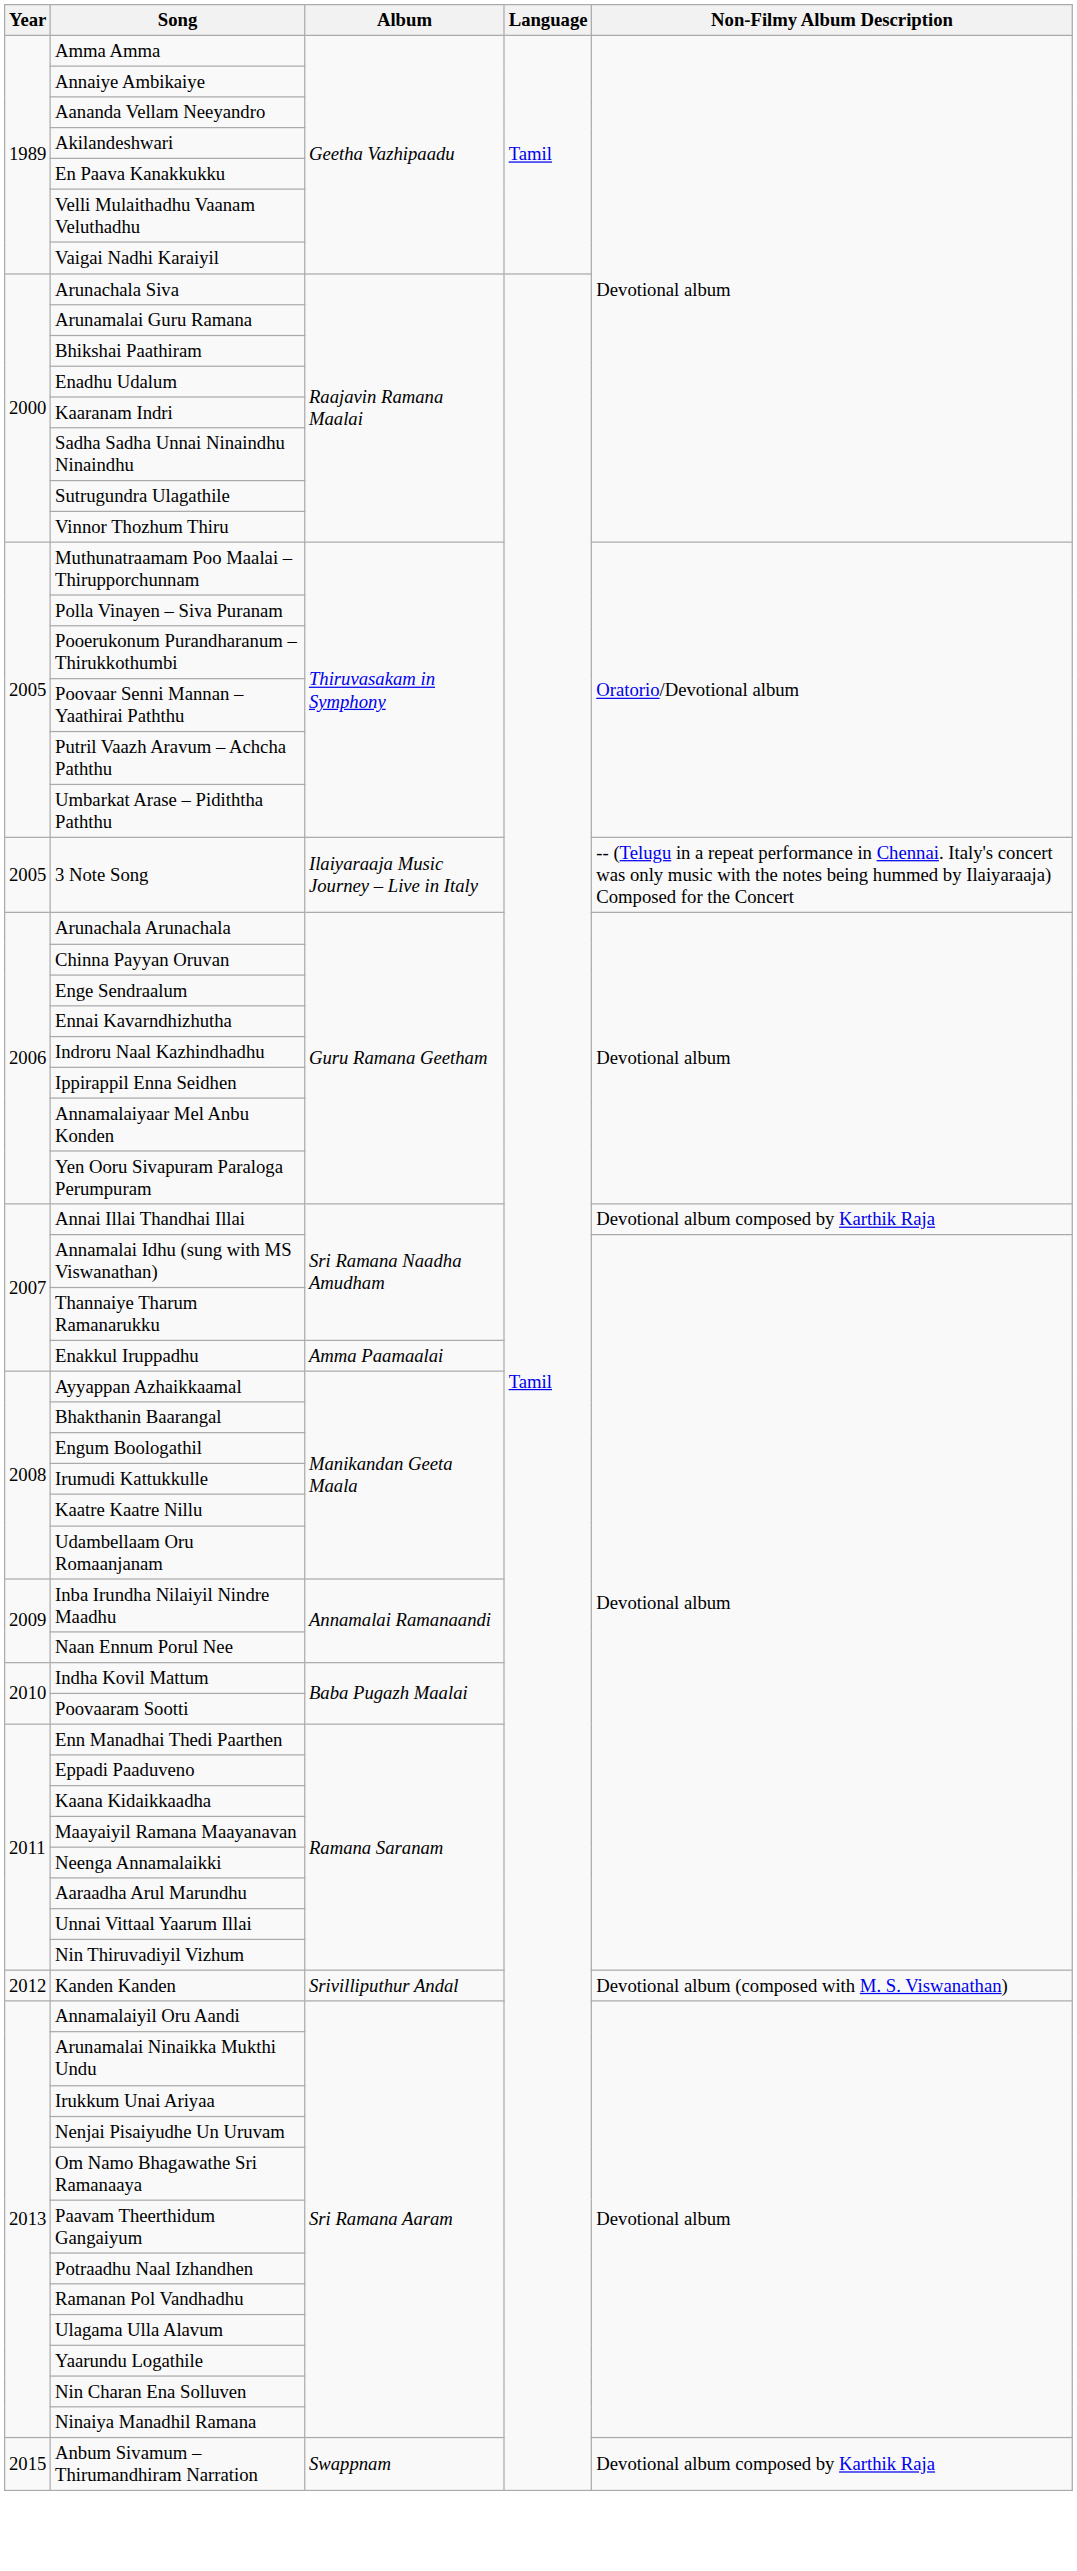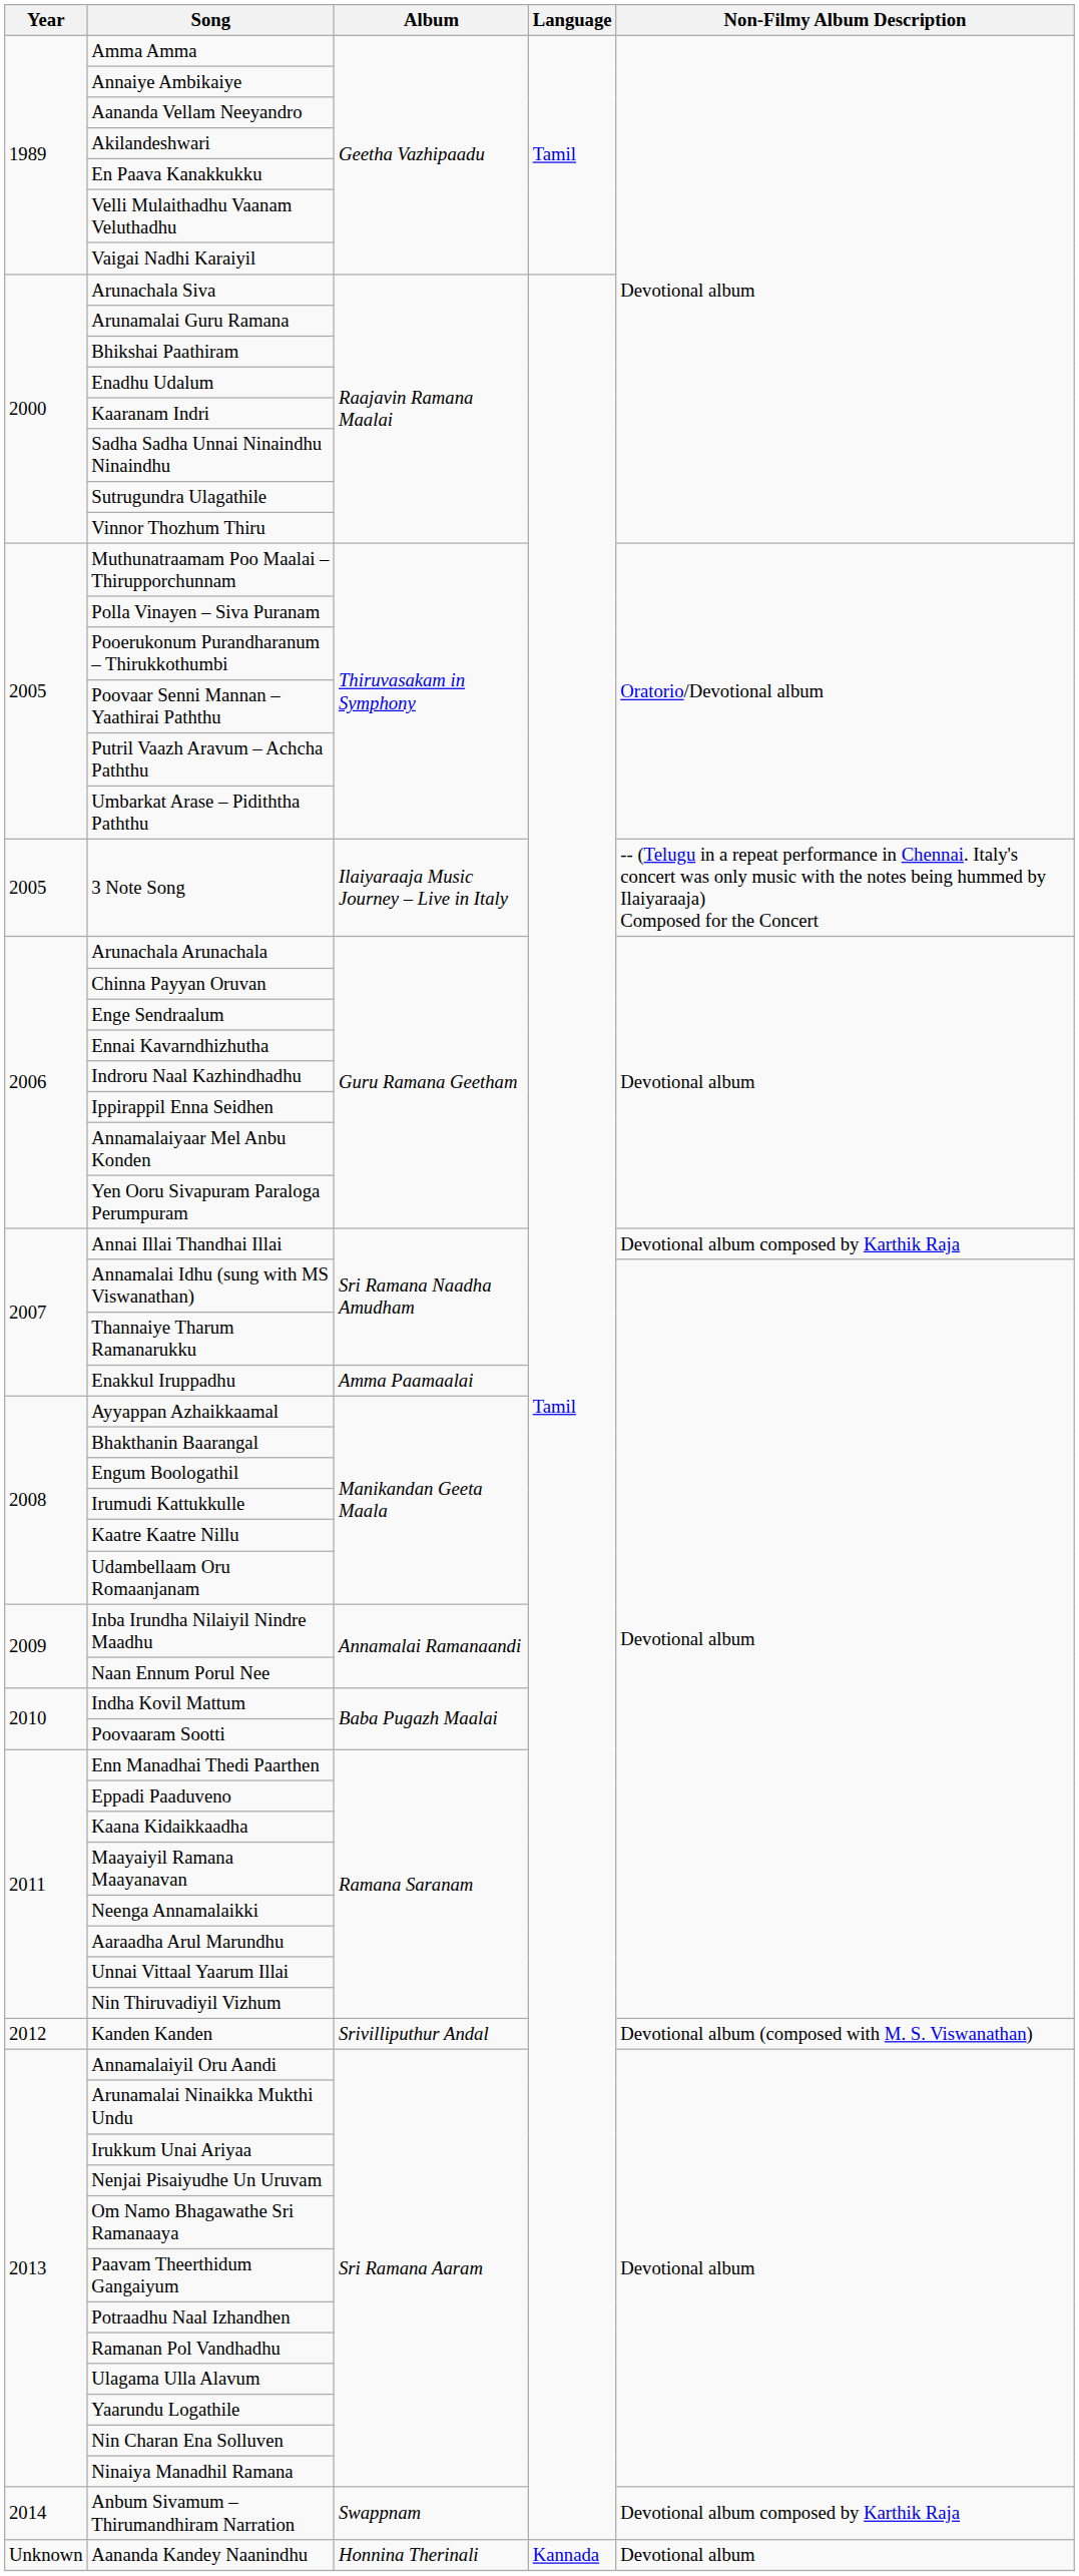Anbum Sivamum – Thirumandhiram Narration | Year: 2015 -> 2014
+ row: Unknown | Aananda Kandey Naanindhu | Honnina Therinali | Kannada | Devotional album
